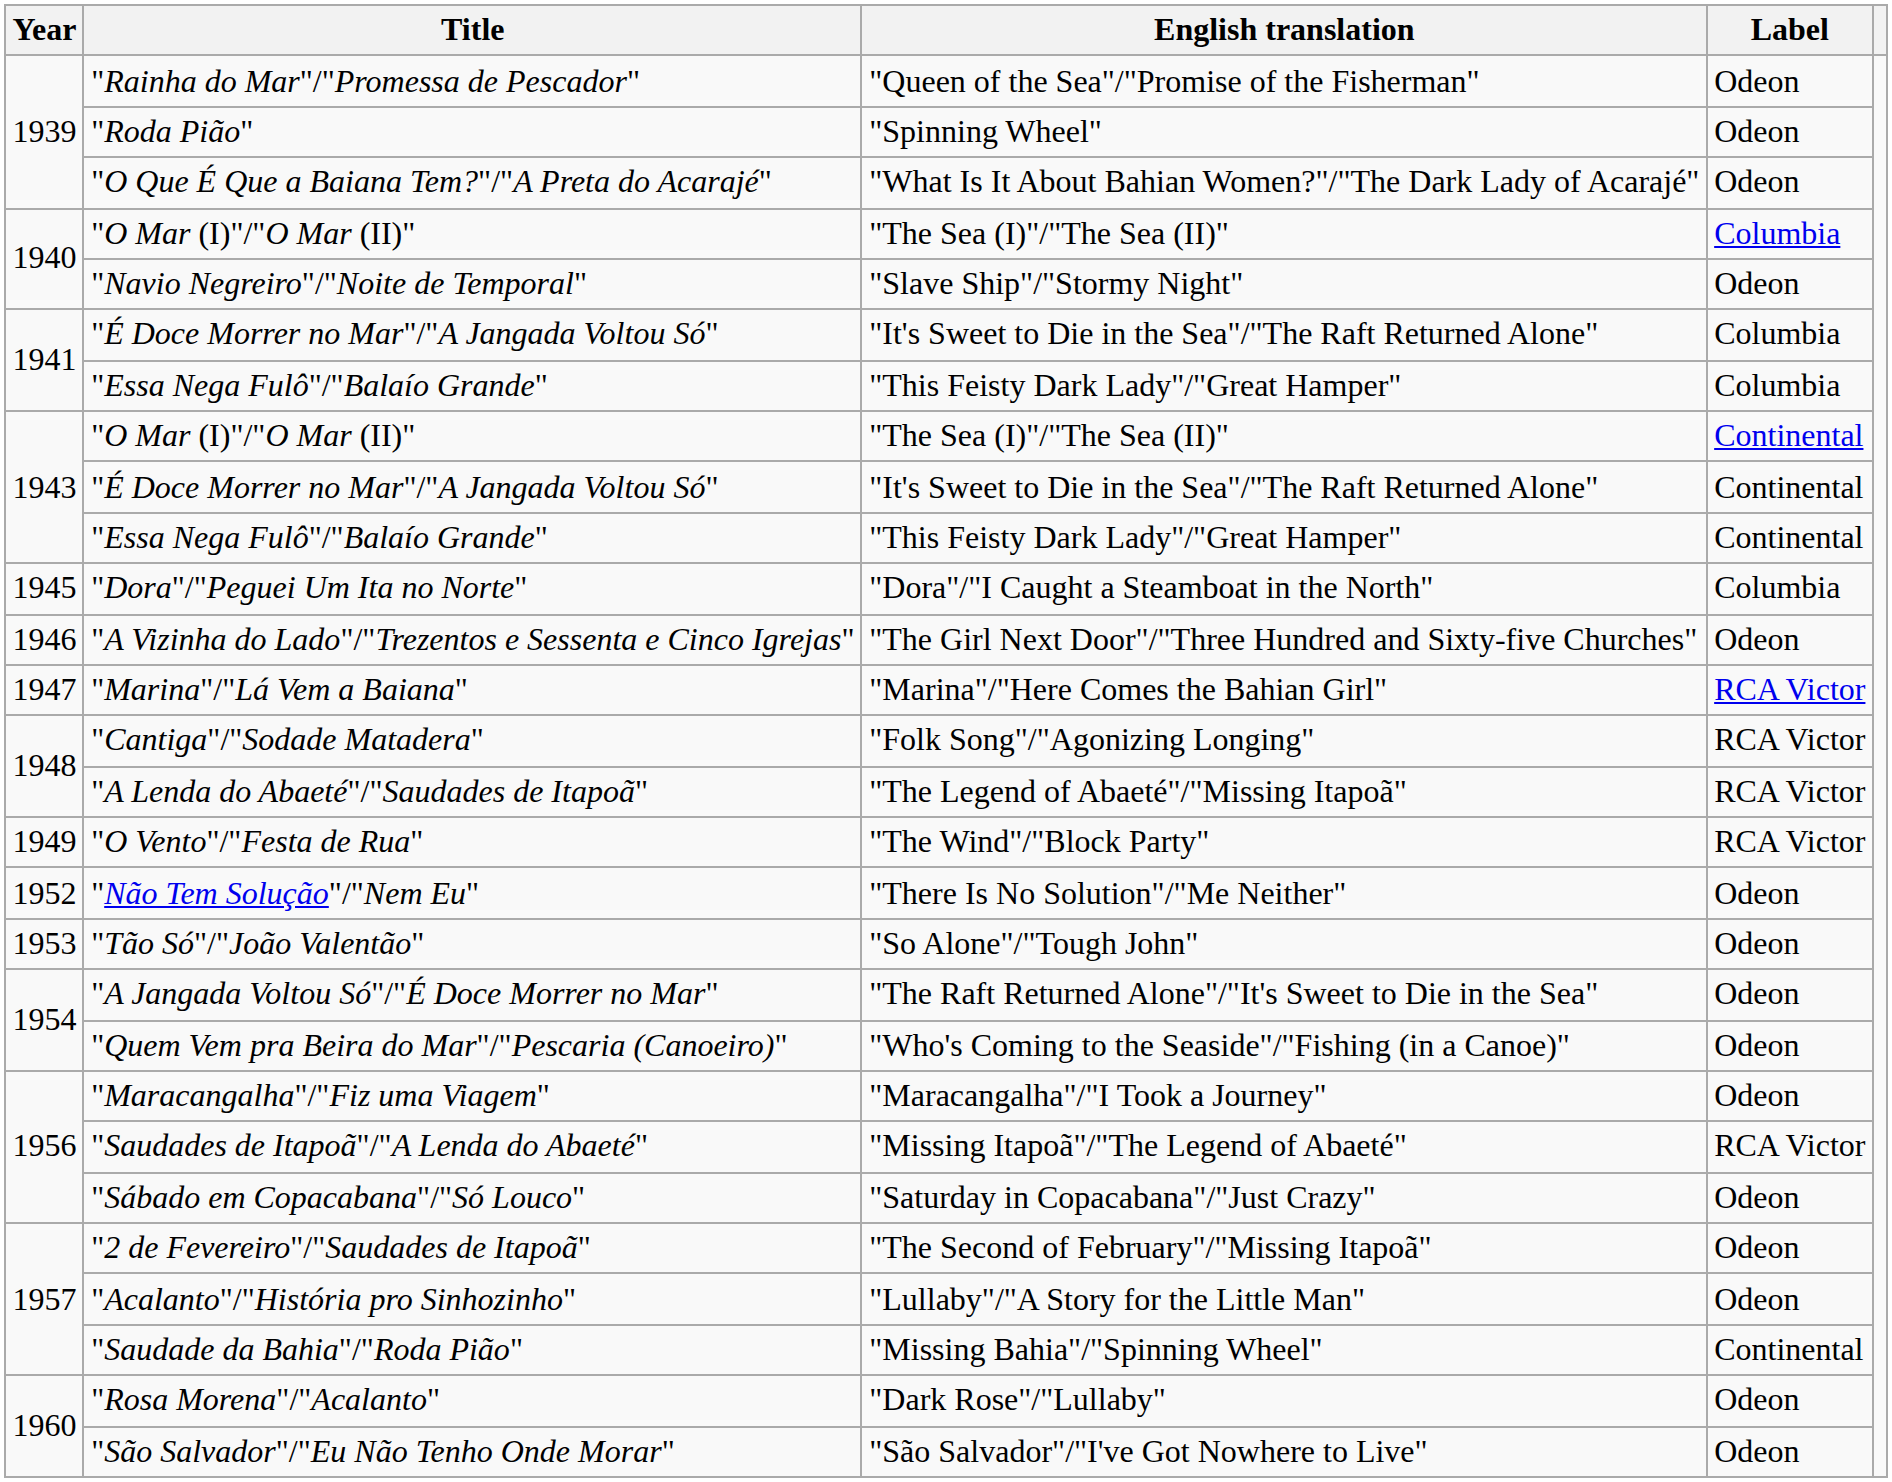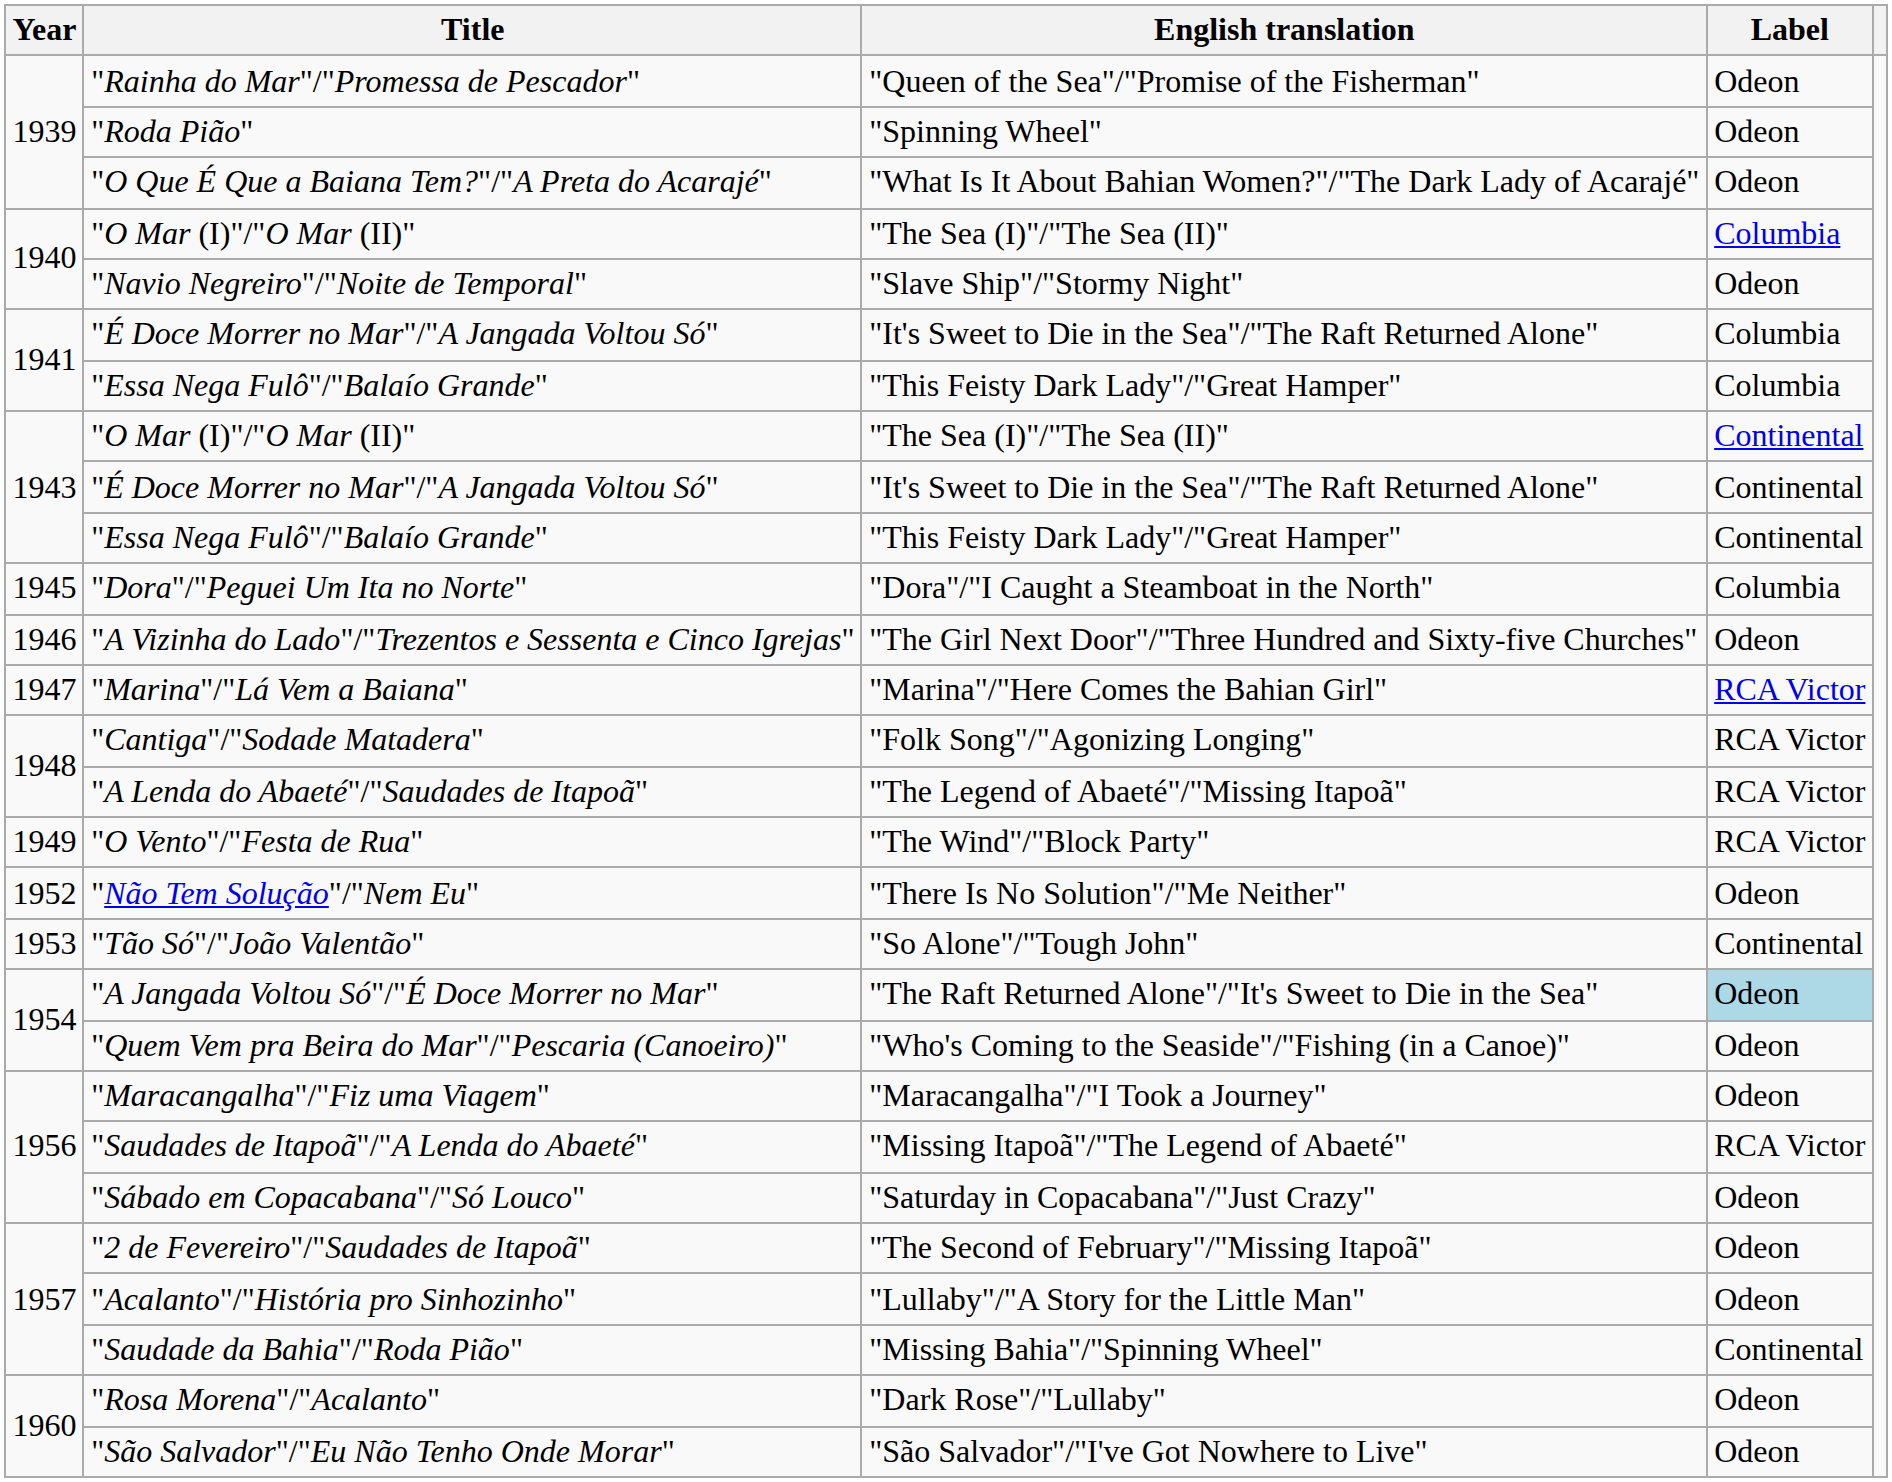"Tão Só"/"João Valentão" | Label: Odeon -> Continental
"A Jangada Voltou Só"/"É Doce Morrer no Mar" | Label: no background -> lightblue background
